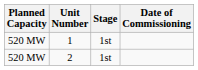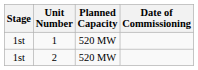columns swapped: Stage <-> Planned Capacity
